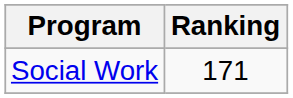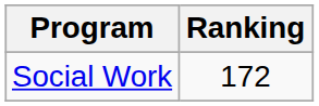Social Work | Ranking: 171 -> 172
